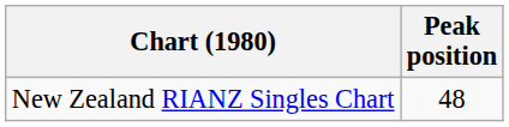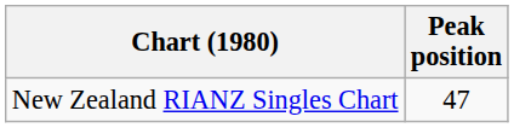New Zealand RIANZ Singles Chart | Peak position: 48 -> 47
